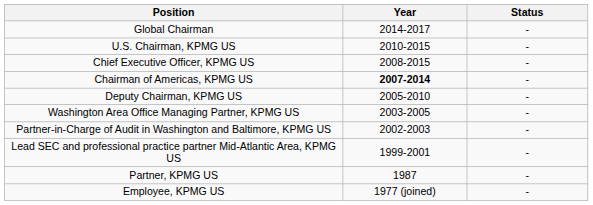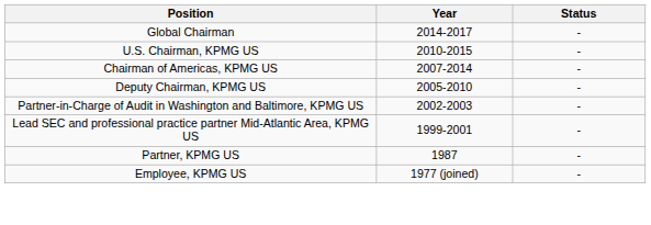- row: Chief Executive Officer, KPMG US | 2008-2015 | -
Chairman of Americas, KPMG US | Year: bold -> normal
- row: Washington Area Office Managing Partner, KPMG US | 2003-2005 | -
